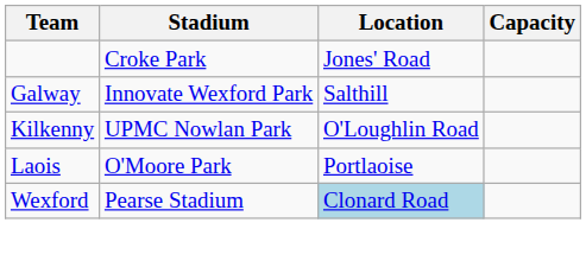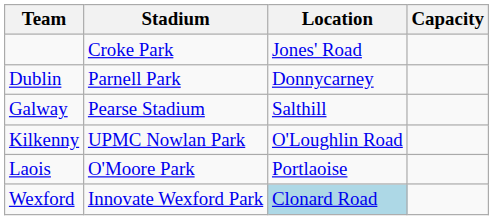+ row: Dublin | Parnell Park | Donnycarney
Galway | Stadium: Innovate Wexford Park -> Pearse Stadium
Wexford | Stadium: Pearse Stadium -> Innovate Wexford Park
